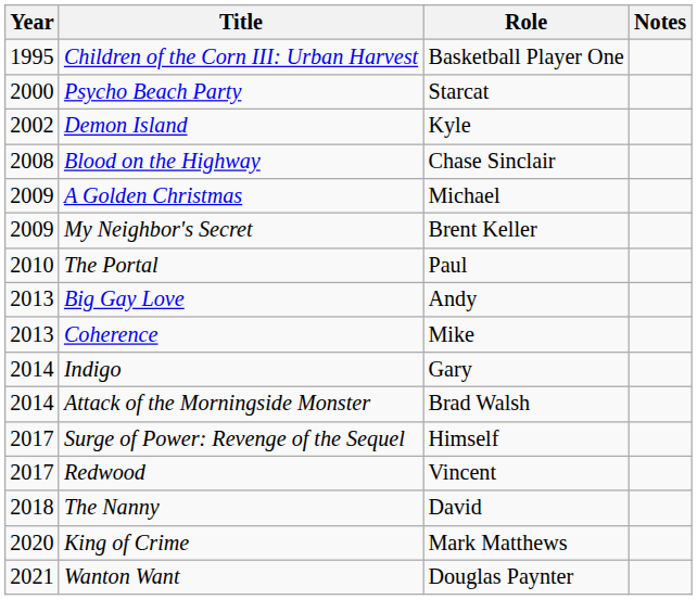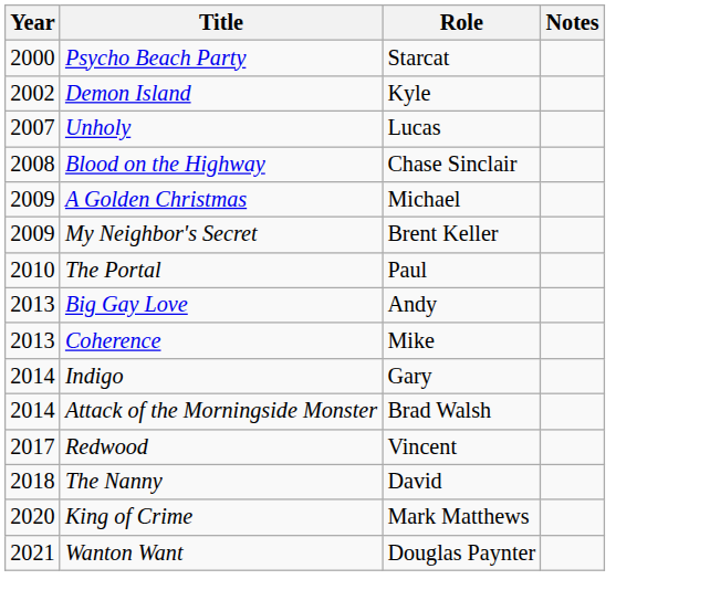- row: 1995 | Children of the Corn III: Urban Harvest | Basketball Player One
+ row: 2007 | Unholy | Lucas
- row: 2017 | Surge of Power: Revenge of the Sequel | Himself
